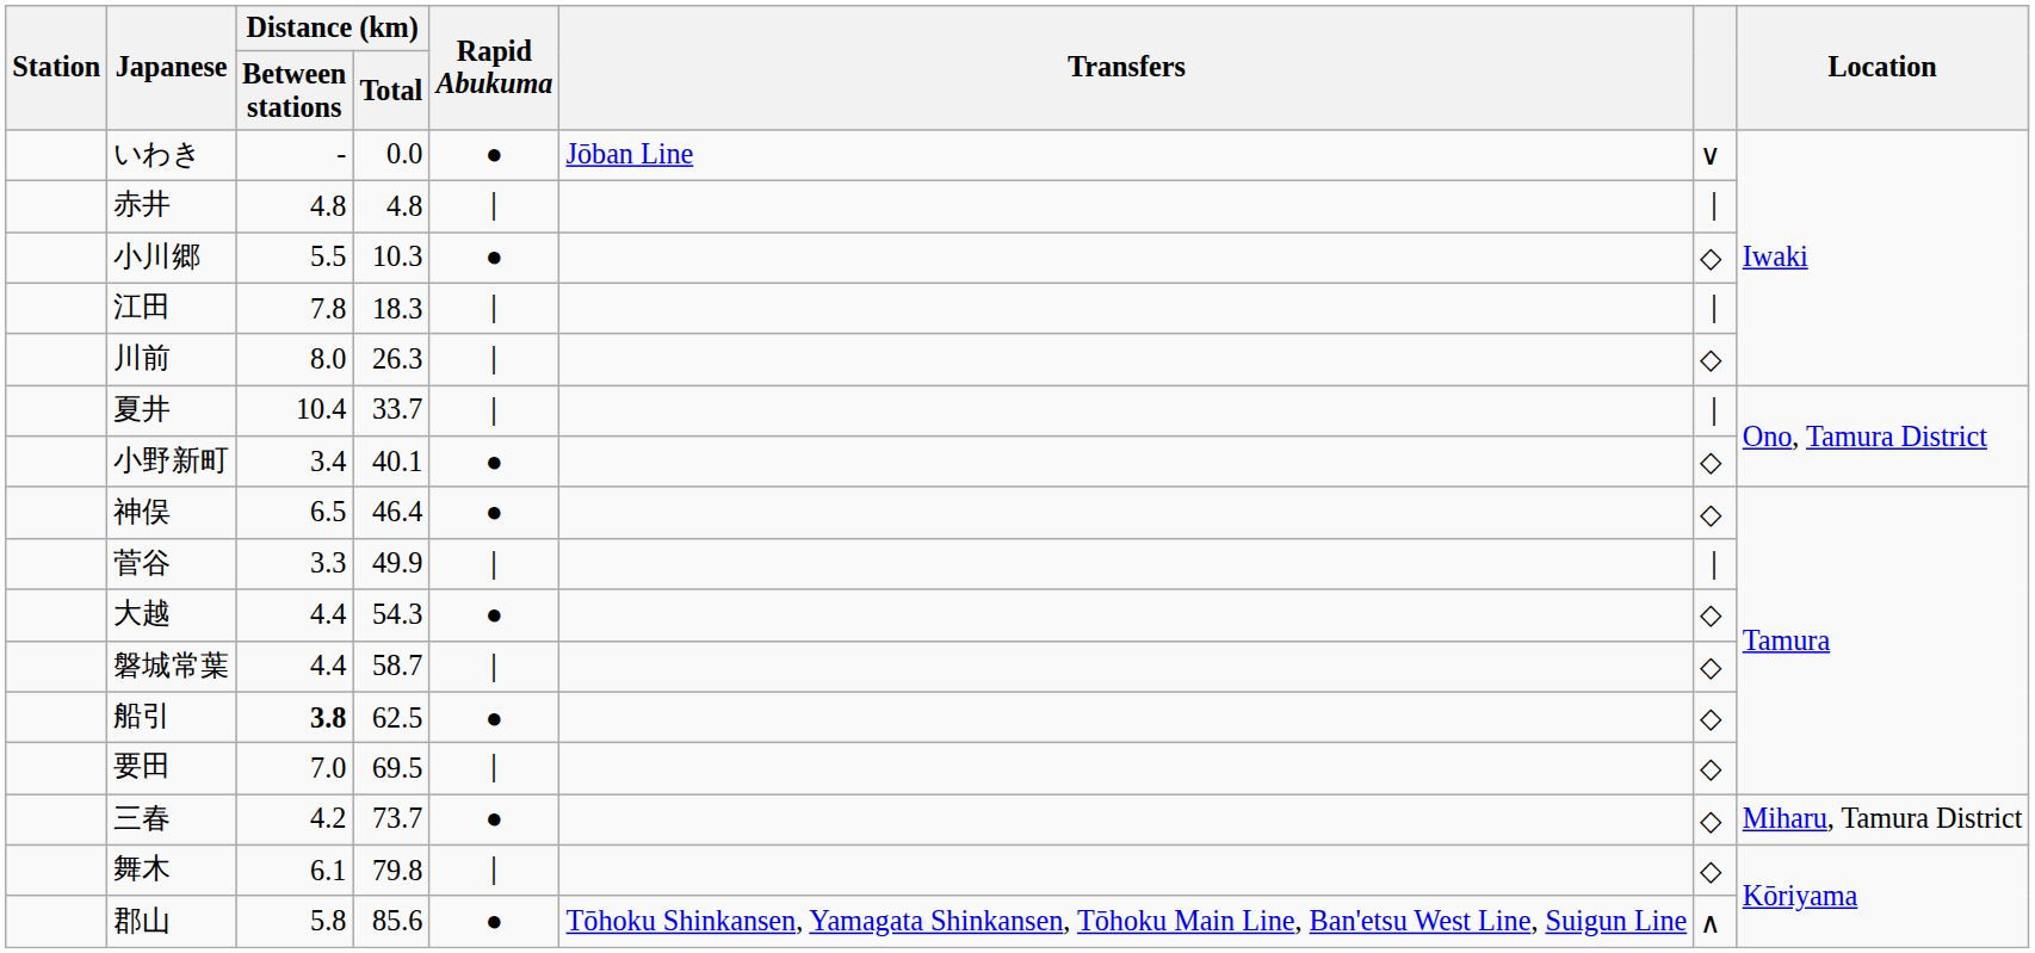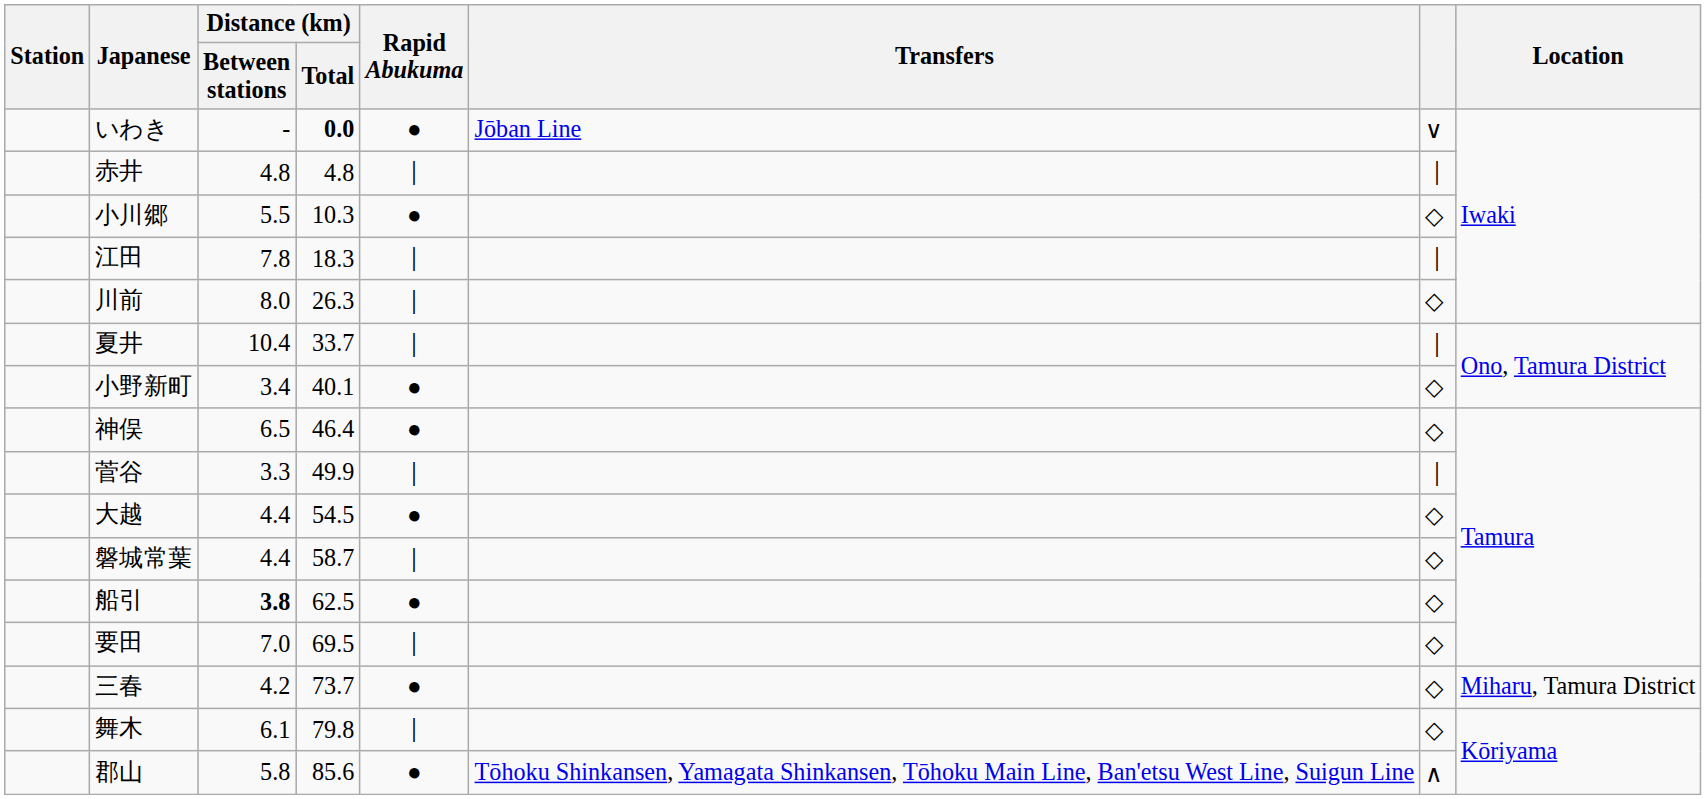いわき | Distance (km) / Total: normal -> bold
大越 | Distance (km) / Total: 54.3 -> 54.5
